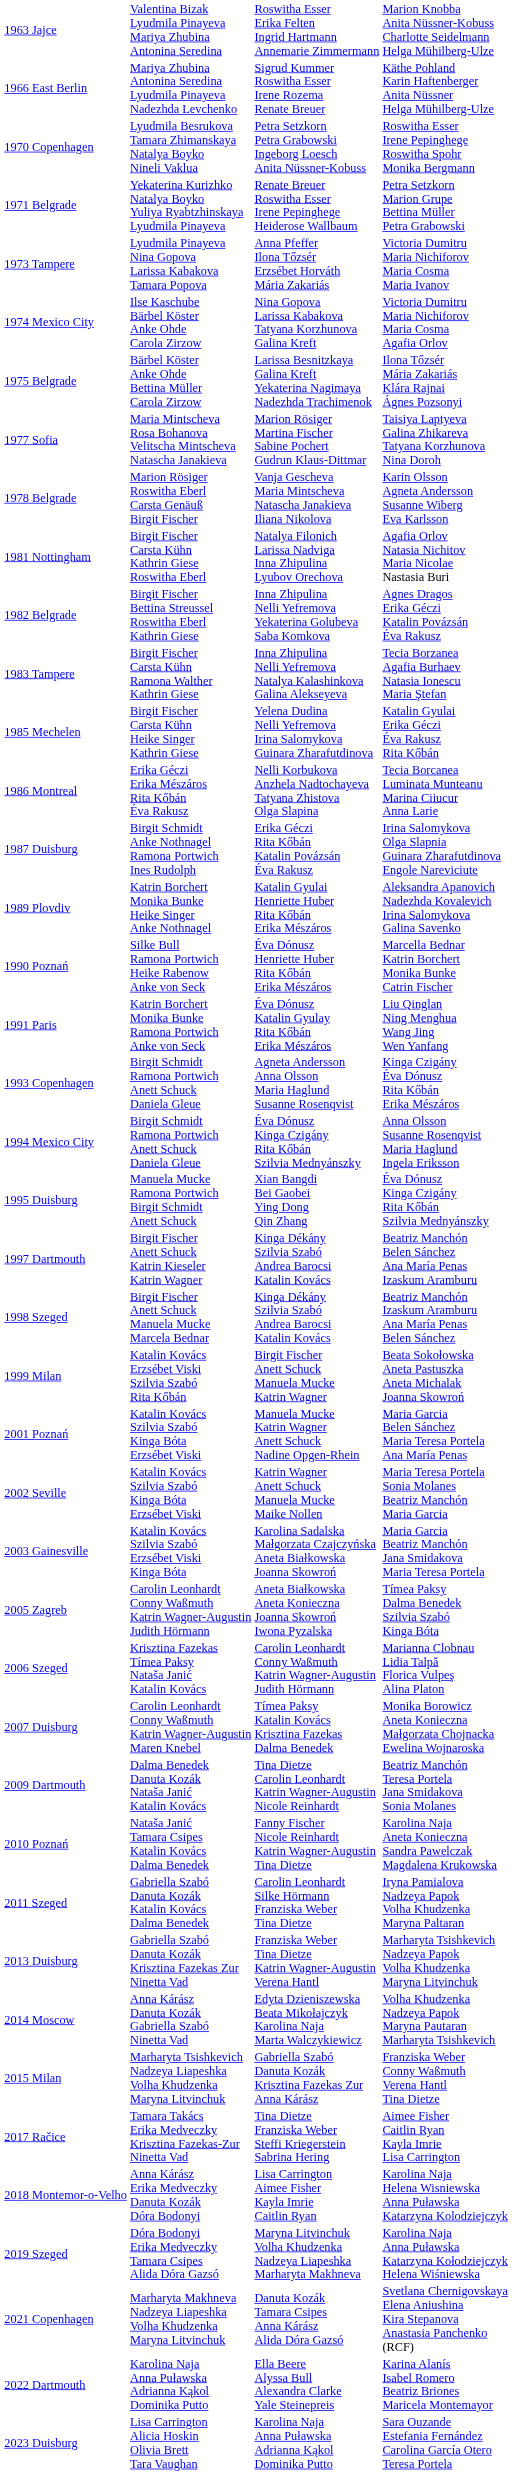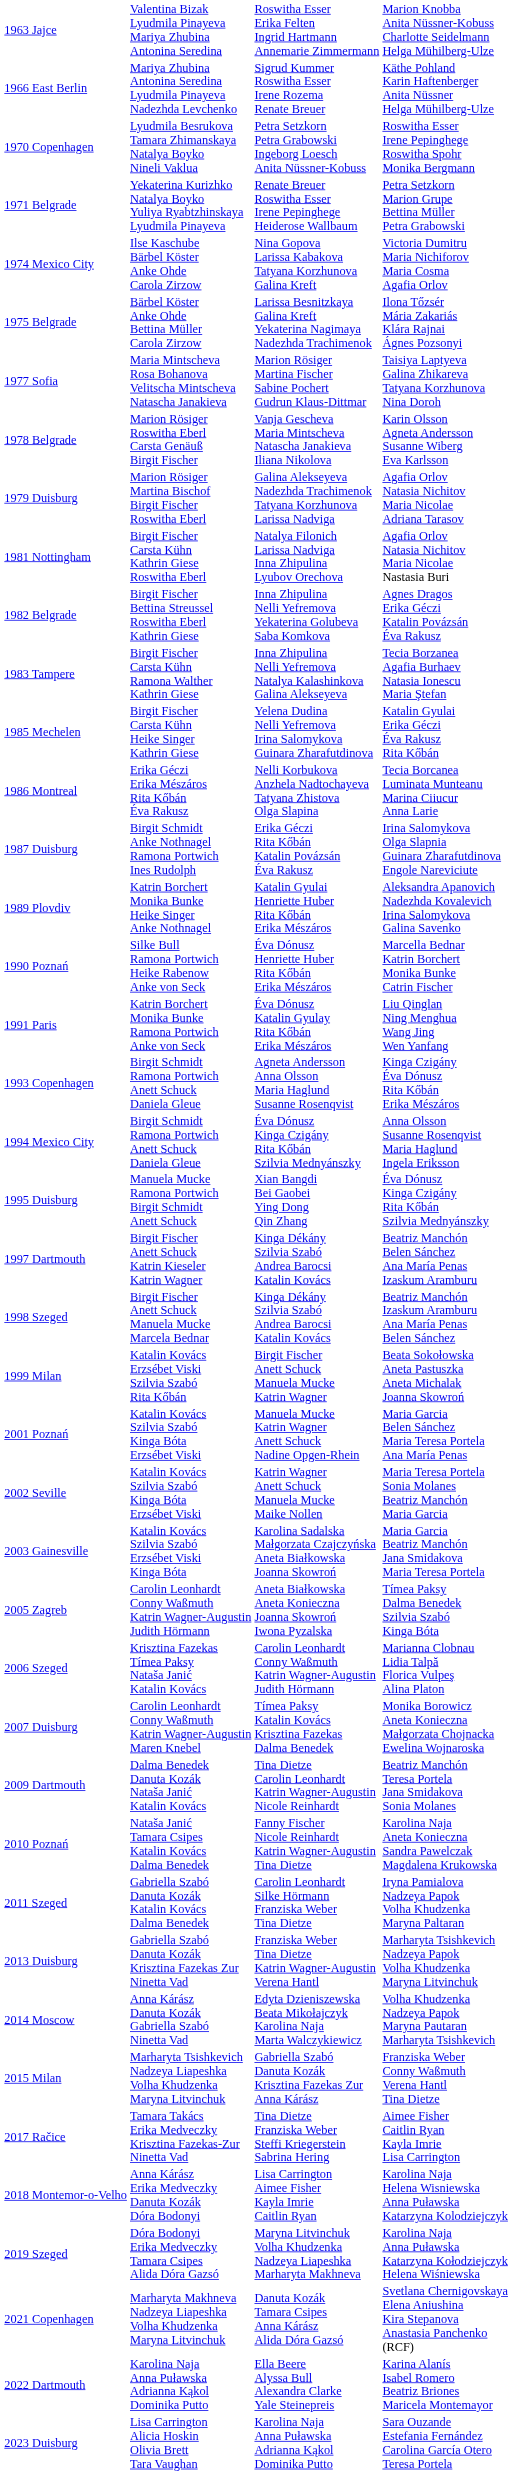- row: 1973 Tampere | Lyudmila Pinayeva Nina Gopova Larissa Kabakova Tamara Popova | Anna Pfeffer Ilona Tőzsér Erzsébet Horváth Mária Zakariás | Victoria Dumitru Maria Nichiforov Maria Cosma Maria Ivanov
+ row: 1979 Duisburg | Marion Rösiger Martina Bischof Birgit Fischer Roswitha Eberl | Galina Alekseyeva Nadezhda Trachimenok Tatyana Korzhunova Larissa Nadviga | Agafia Orlov Natasia Nichitov Maria Nicolae Adriana Tarasov
